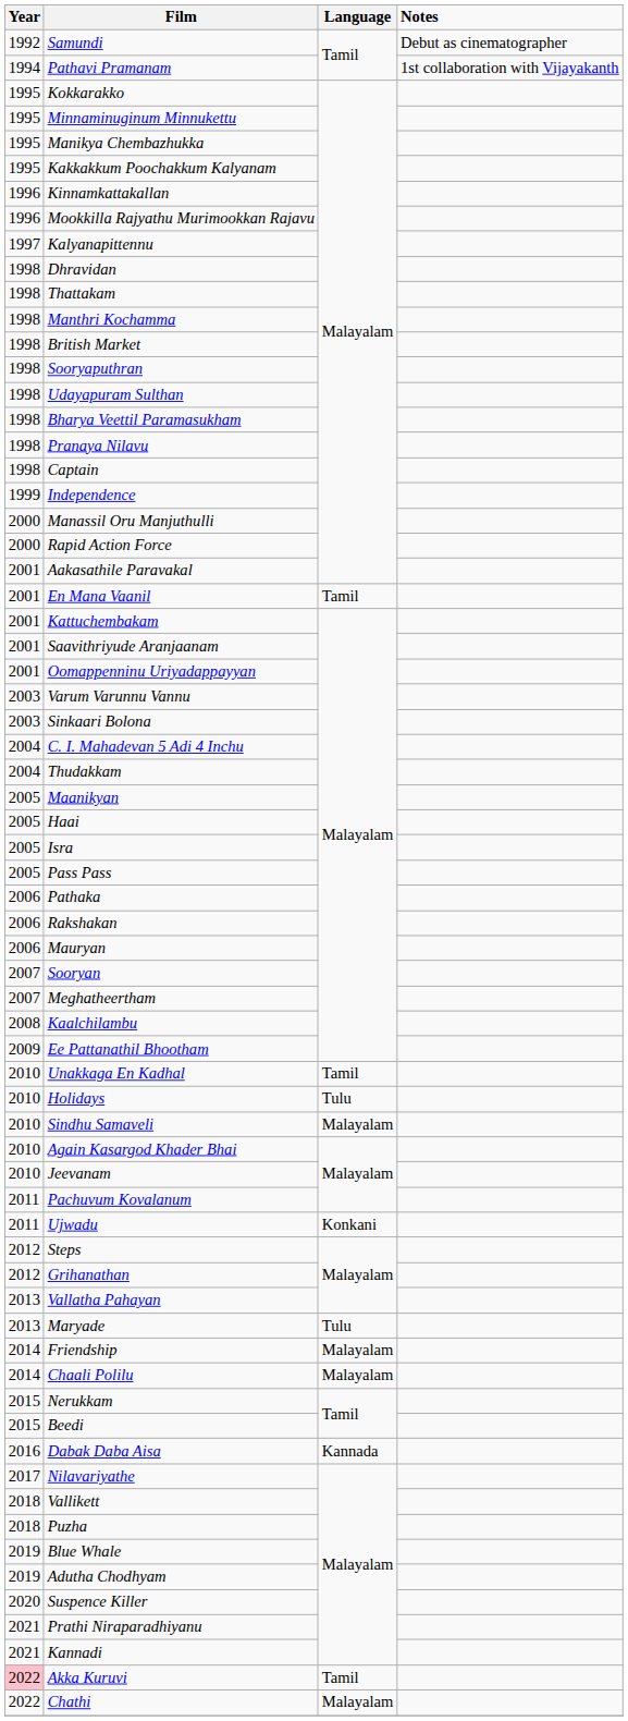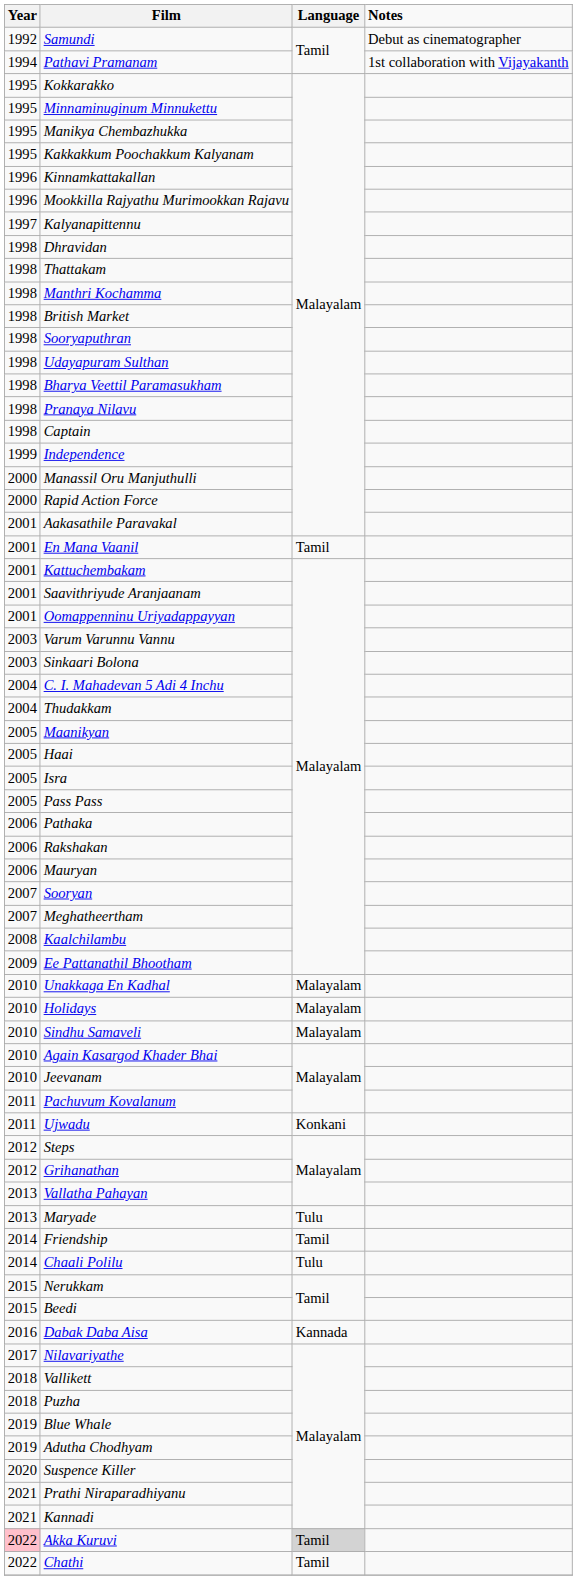Unakkaga En Kadhal | Language: Tamil -> Malayalam
Holidays | Language: Tulu -> Malayalam
Friendship | Language: Malayalam -> Tamil
Chaali Polilu | Language: Malayalam -> Tulu
Akka Kuruvi | Language: no background -> lightgrey background
Chathi | Language: Malayalam -> Tamil
